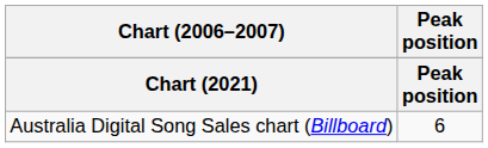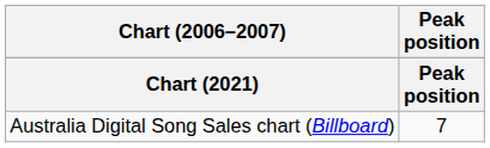Australia Digital Song Sales chart (Billboard) | Peak position: 6 -> 7
